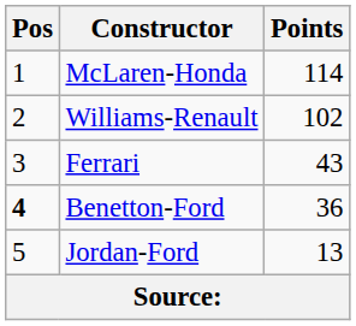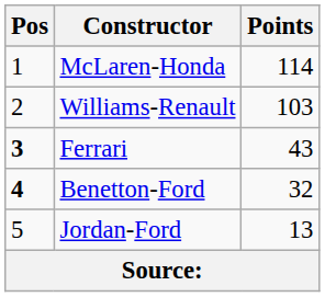Williams-Renault | Points: 102 -> 103
Ferrari | Pos: normal -> bold
Benetton-Ford | Points: 36 -> 32
